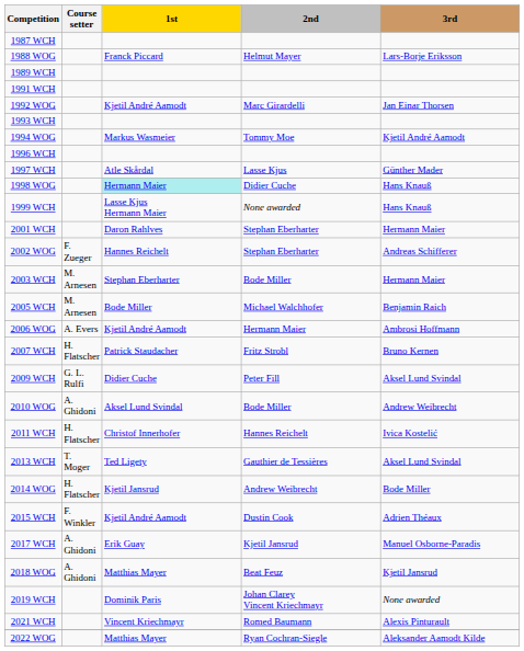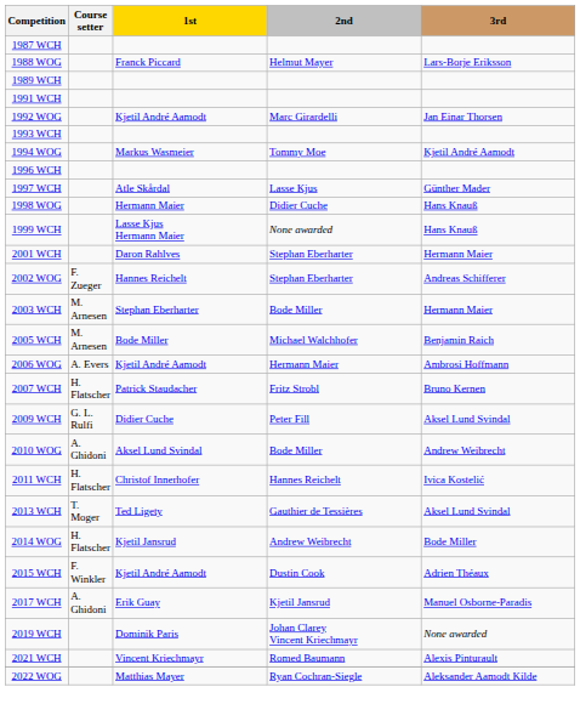1998 WOG | 1st: paleturquoise background -> no background
- row: 2018 WOG | A. Ghidoni | Matthias Mayer | Beat Feuz | Kjetil Jansrud
